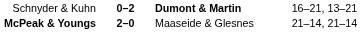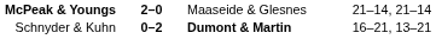rows swapped: Schnyder & Kuhn <-> McPeak & Youngs
